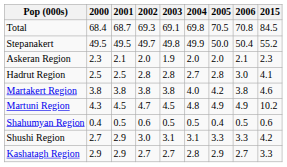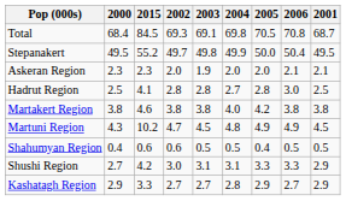columns swapped: 2001 <-> 2015
